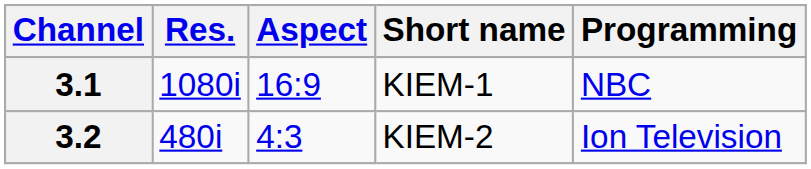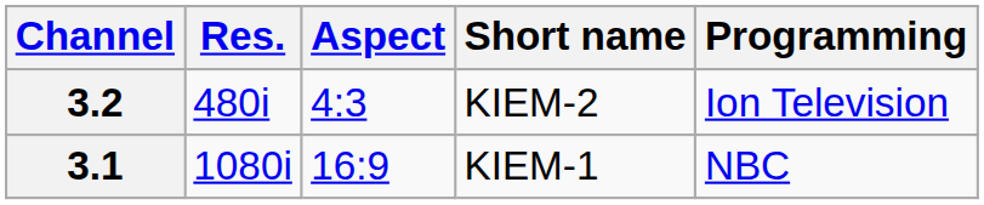rows swapped: 3.1 <-> 3.2
